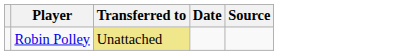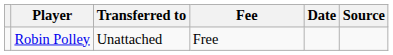+ column: Fee | Free
Robin Polley | Transferred to: khaki background -> no background
